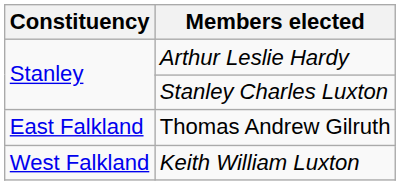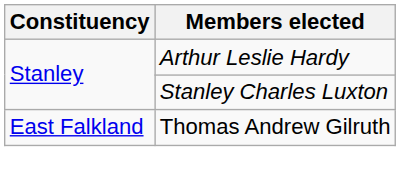- row: West Falkland | Keith William Luxton
